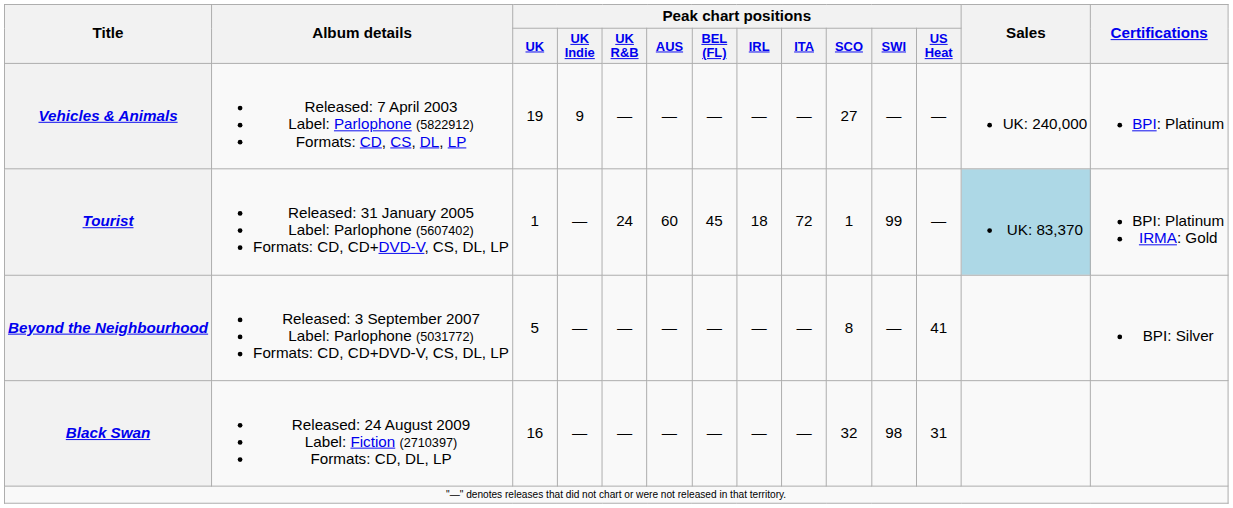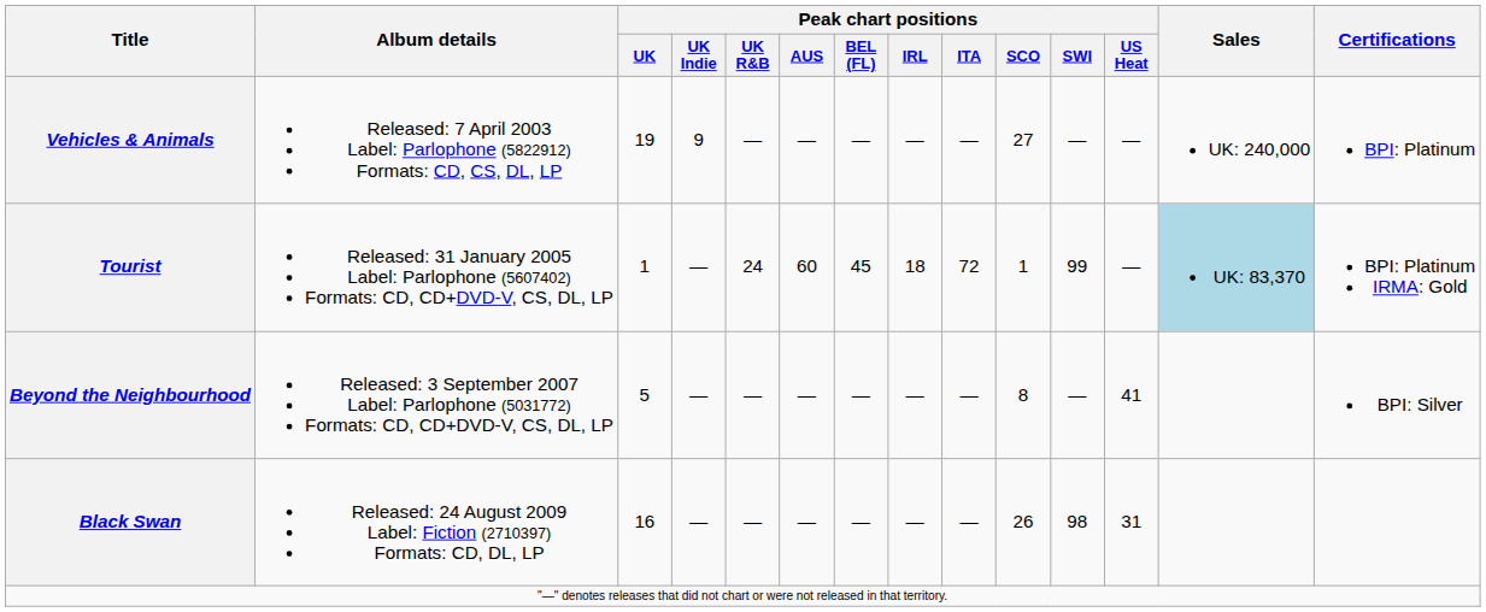Black Swan | Peak chart positions / SCO: 32 -> 26
